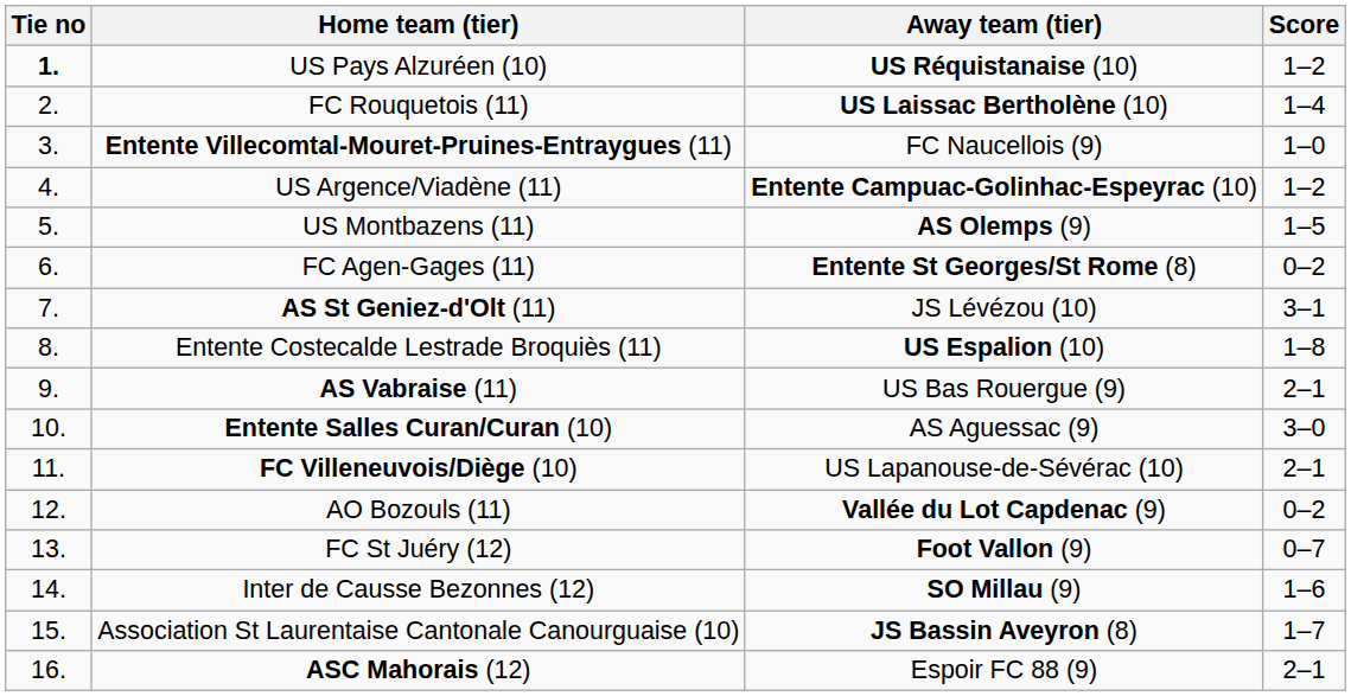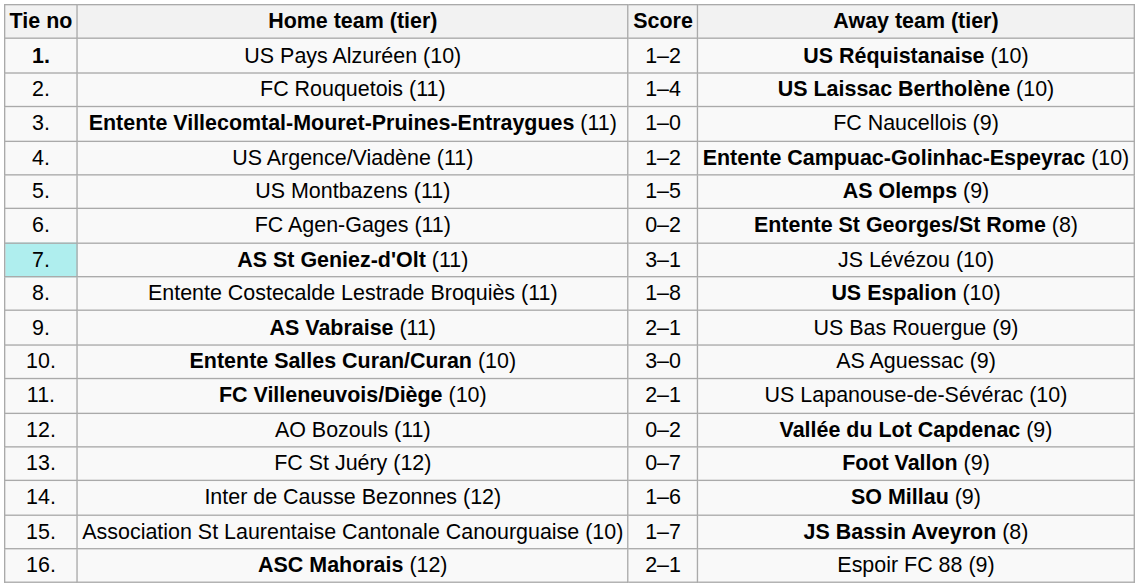columns swapped: Score <-> Away team (tier)
AS St Geniez-d'Olt (11) | Tie no: no background -> paleturquoise background
